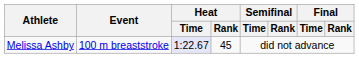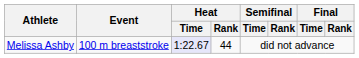Melissa Ashby | Heat / Rank: 45 -> 44
